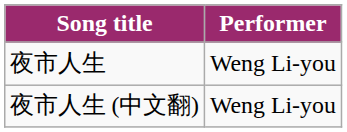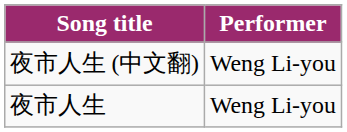rows swapped: 夜市人生 (中文翻) <-> 夜市人生
